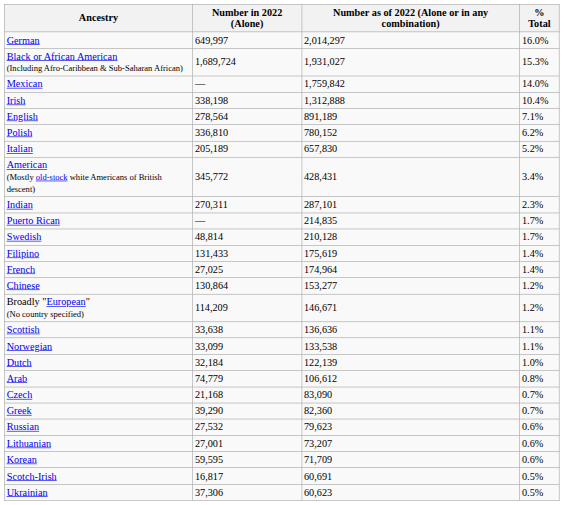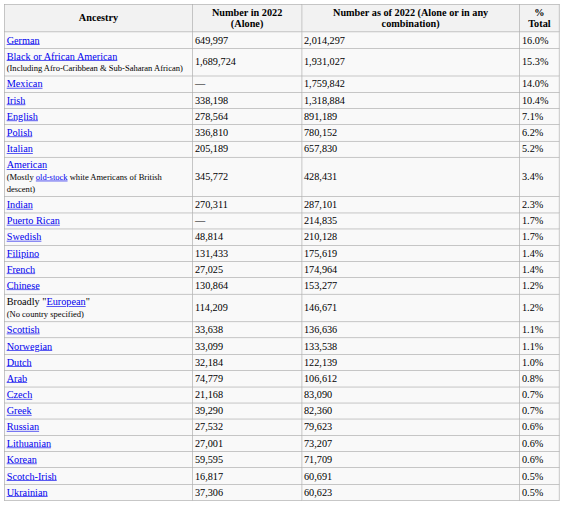Irish | Number as of 2022 (Alone or in any combination): 1,312,888 -> 1,318,884
